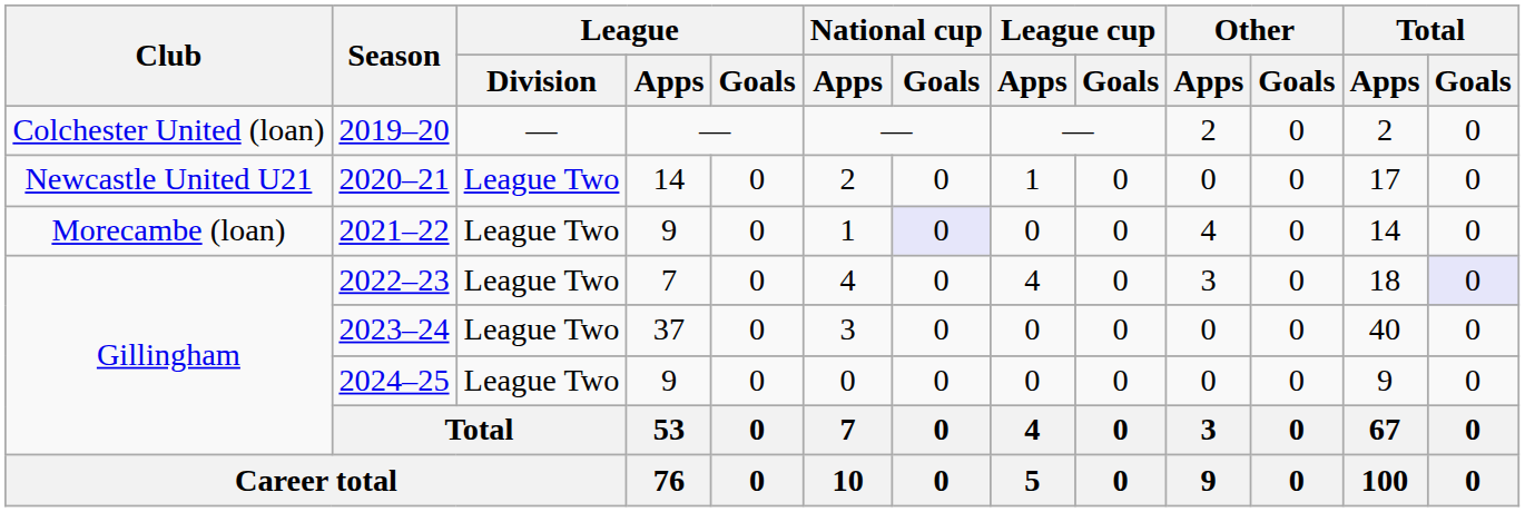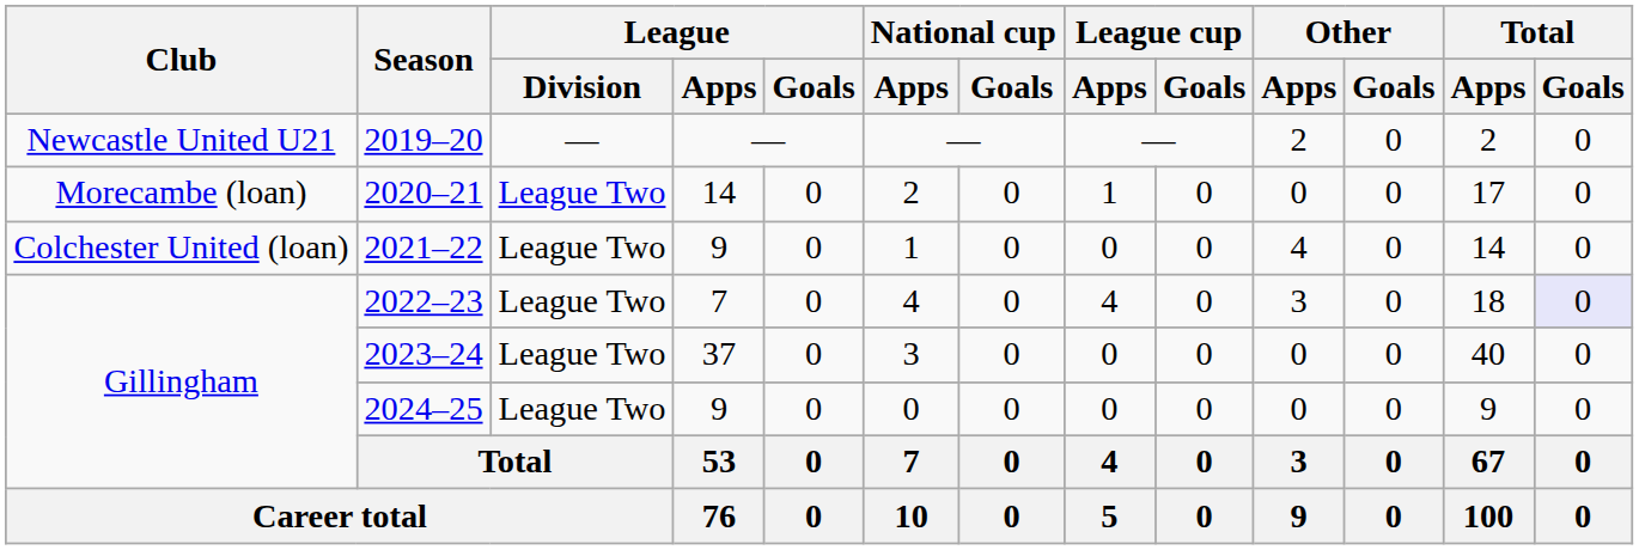2019–20 | Club: Colchester United (loan) -> Newcastle United U21
2020–21 | Club: Newcastle United U21 -> Morecambe (loan)
2021–22 | Club: Morecambe (loan) -> Colchester United (loan)
2021–22 | National cup / Goals: lavender background -> no background
